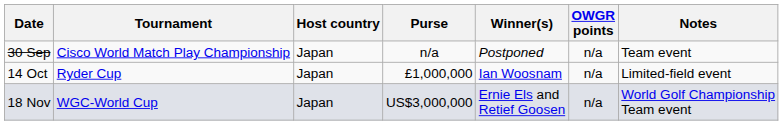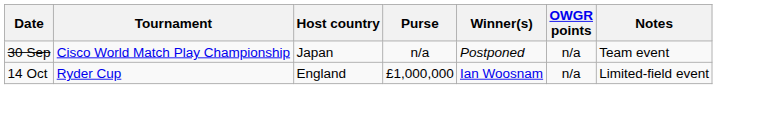14 Oct | Host country: Japan -> England
- row: 18 Nov | WGC-World Cup | Japan | US$3,000,000 | Ernie Els and Retief Goosen | n/a | World Golf Championship Team event
